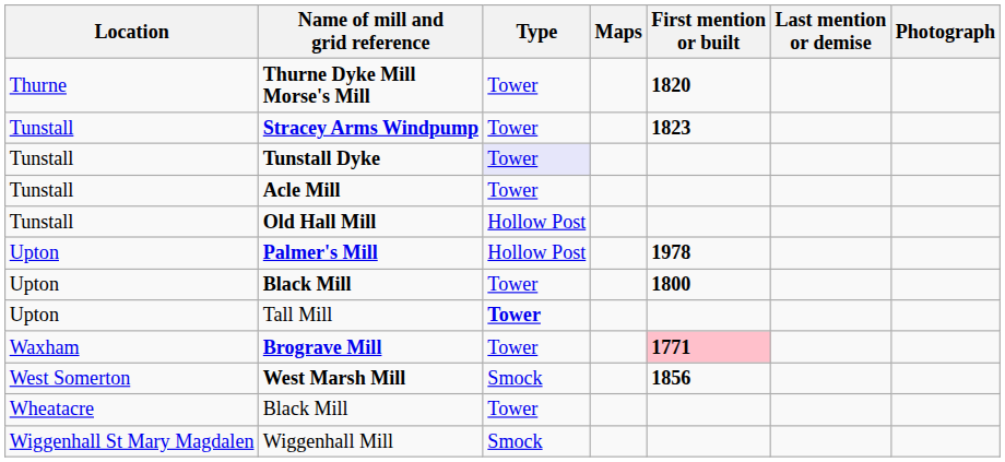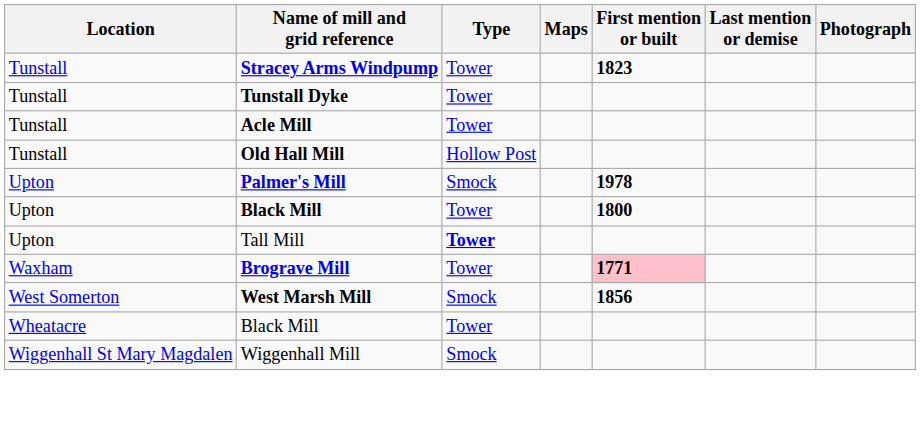- row: Thurne | Thurne Dyke Mill Morse's Mill | Tower | 1820
Tunstall Dyke | Type: lavender background -> no background
Palmer's Mill | Type: Hollow Post -> Smock
